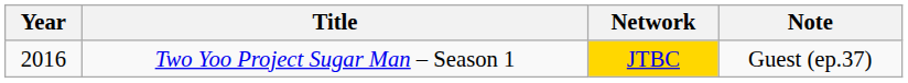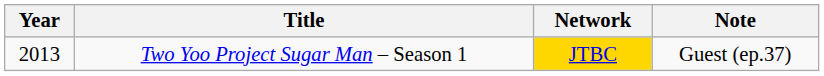Two Yoo Project Sugar Man – Season 1 | Year: 2016 -> 2013
